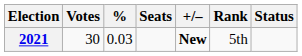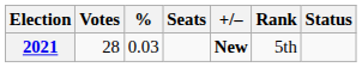2021 | Votes: 30 -> 28
